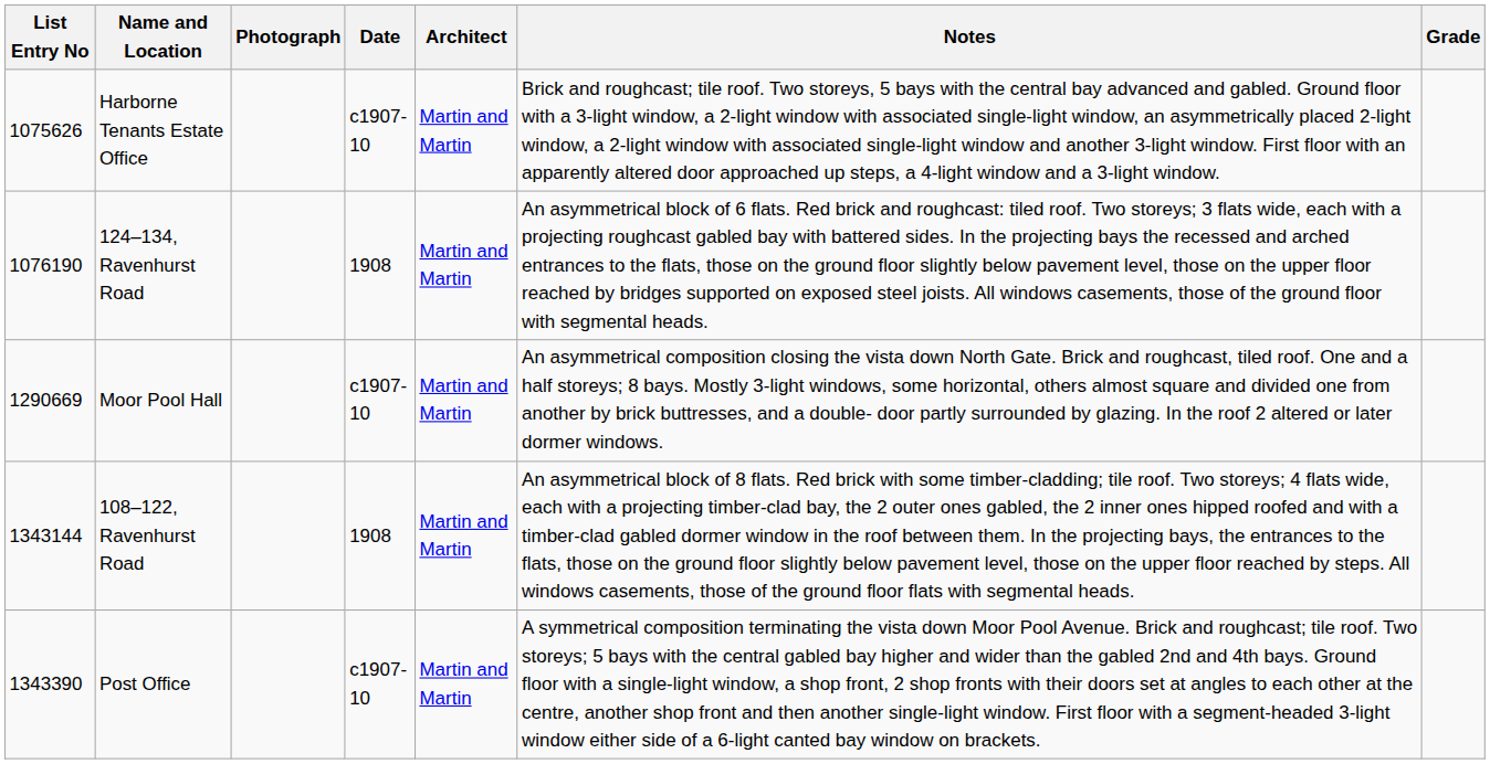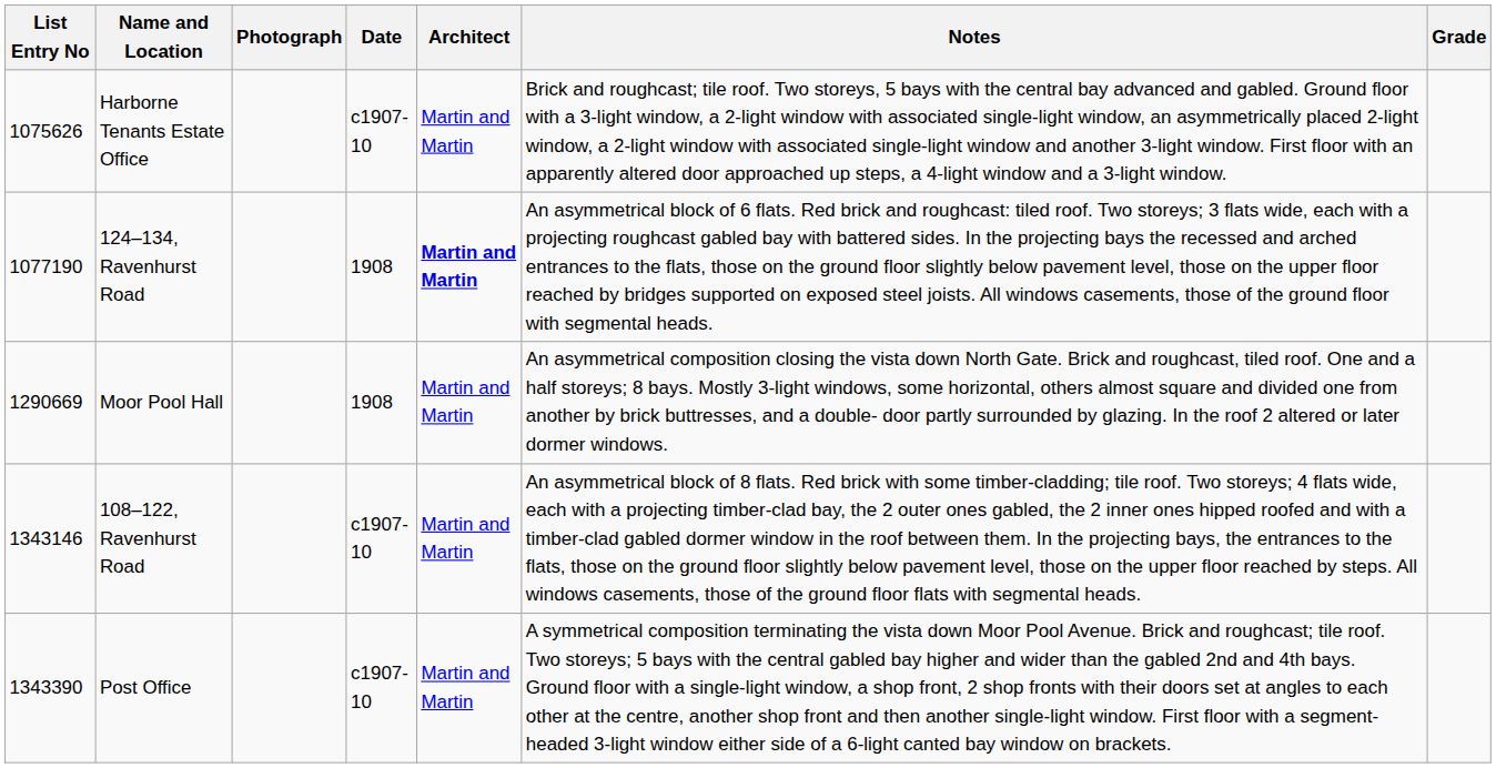124–134, Ravenhurst Road | List Entry No: 1076190 -> 1077190
124–134, Ravenhurst Road | Architect: normal -> bold
Moor Pool Hall | Date: c1907-10 -> 1908
108–122, Ravenhurst Road | List Entry No: 1343144 -> 1343146
108–122, Ravenhurst Road | Date: 1908 -> c1907-10
